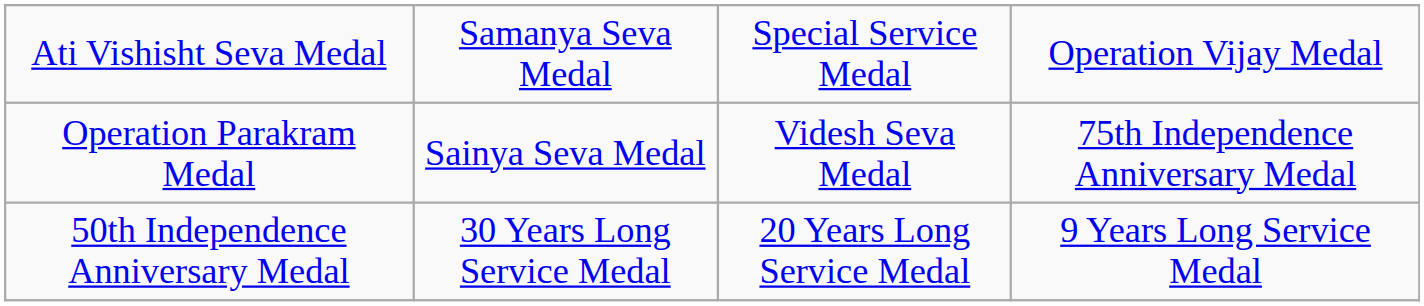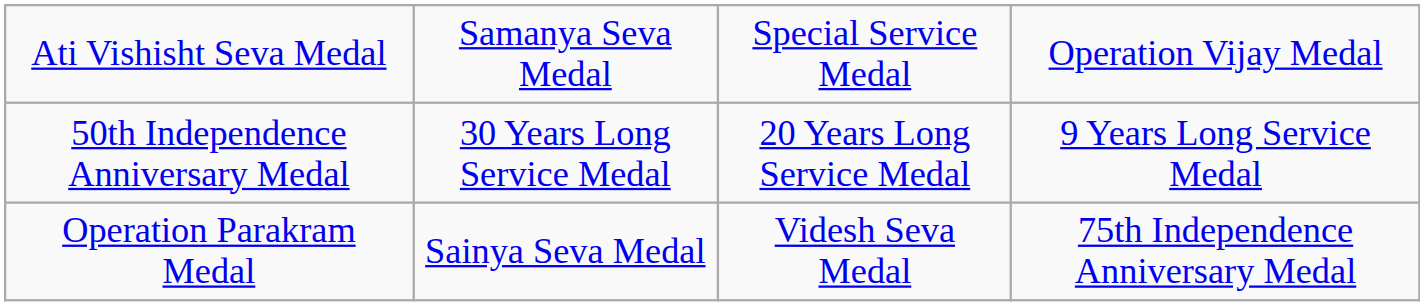rows swapped: Operation Parakram Medal <-> 50th Independence Anniversary Medal
